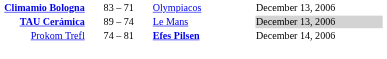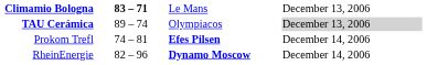Climamio Bologna | column 2: normal -> bold
Climamio Bologna | column 3: Olympiacos -> Le Mans
TAU Cerámica | column 3: Le Mans -> Olympiacos
+ row: RheinEnergie | 82 – 96 | Dynamo Moscow | December 14, 2006
